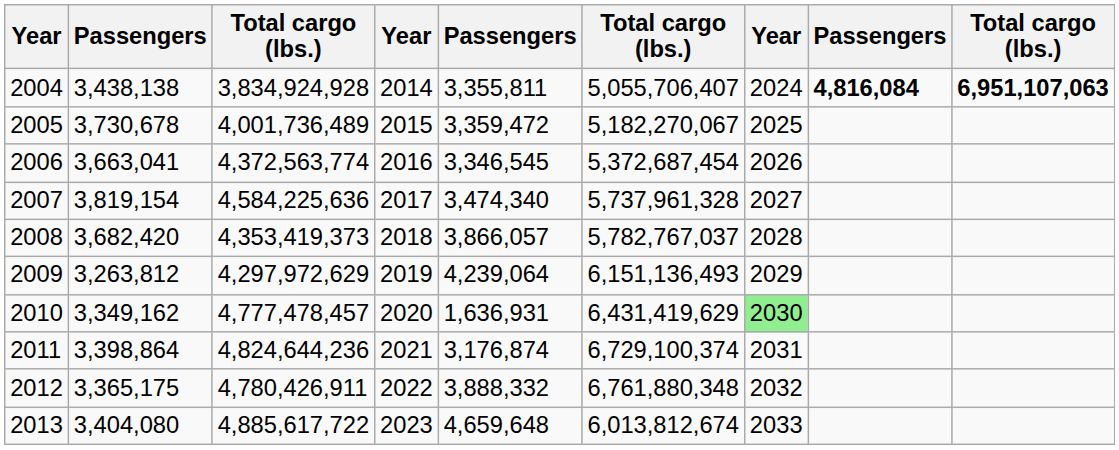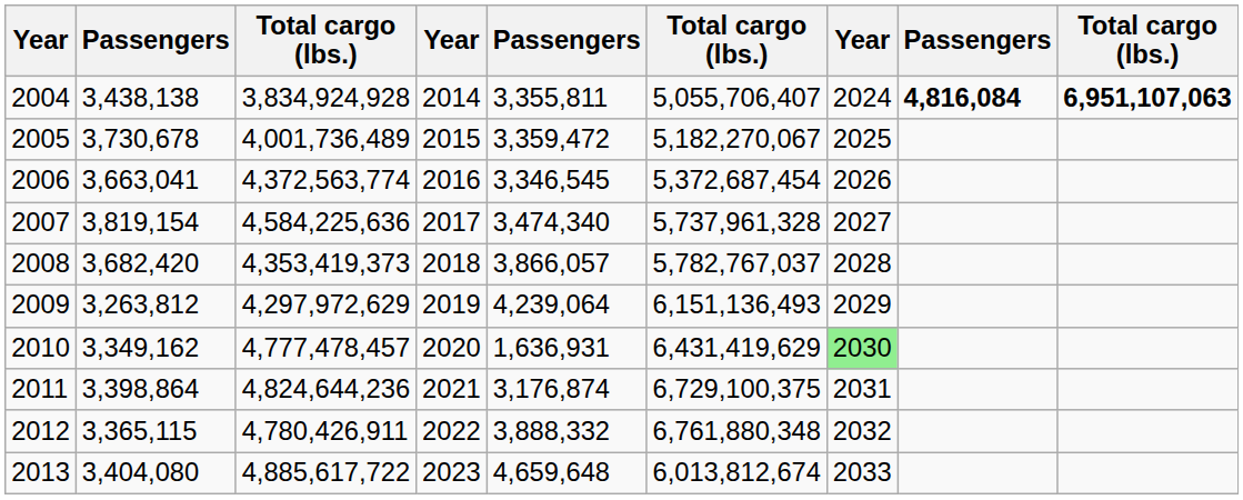2011 | column 6: 6,729,100,374 -> 6,729,100,375
2012 | column 2: 3,365,175 -> 3,365,115
